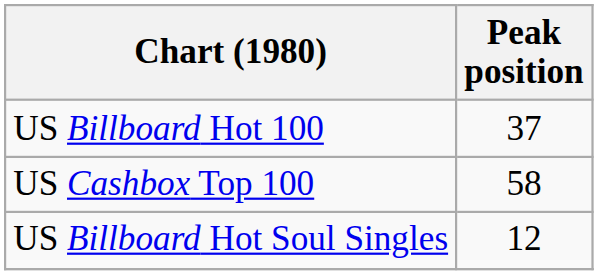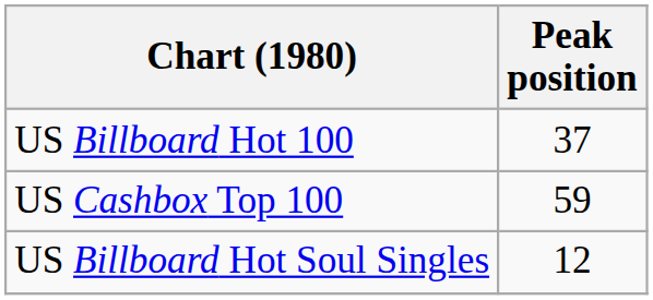US Cashbox Top 100 | Peak position: 58 -> 59
